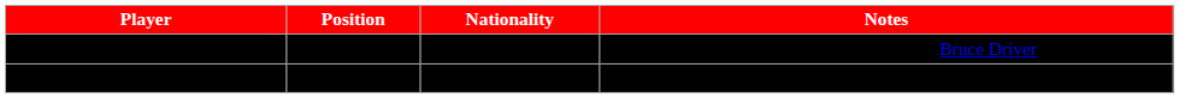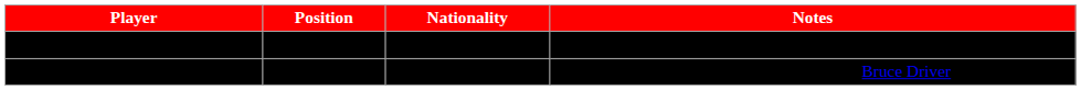rows swapped: Sarah Bayersdorfer <-> Kayla Tutino
